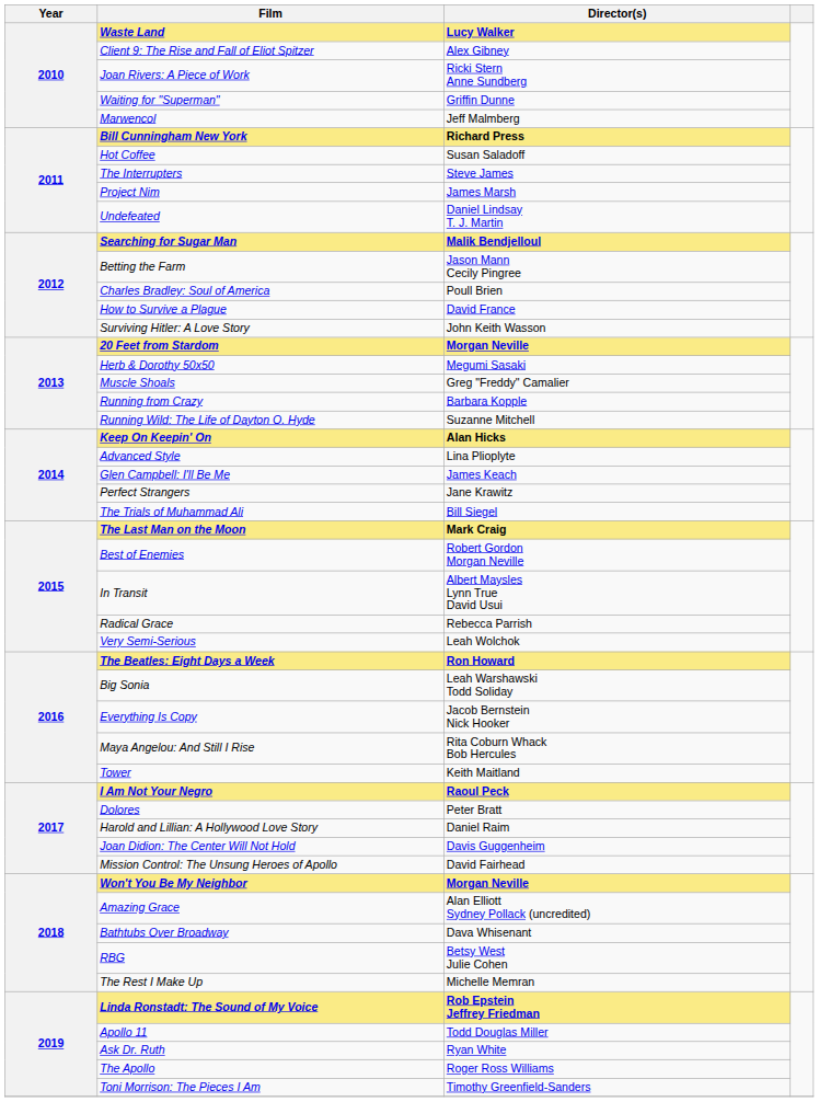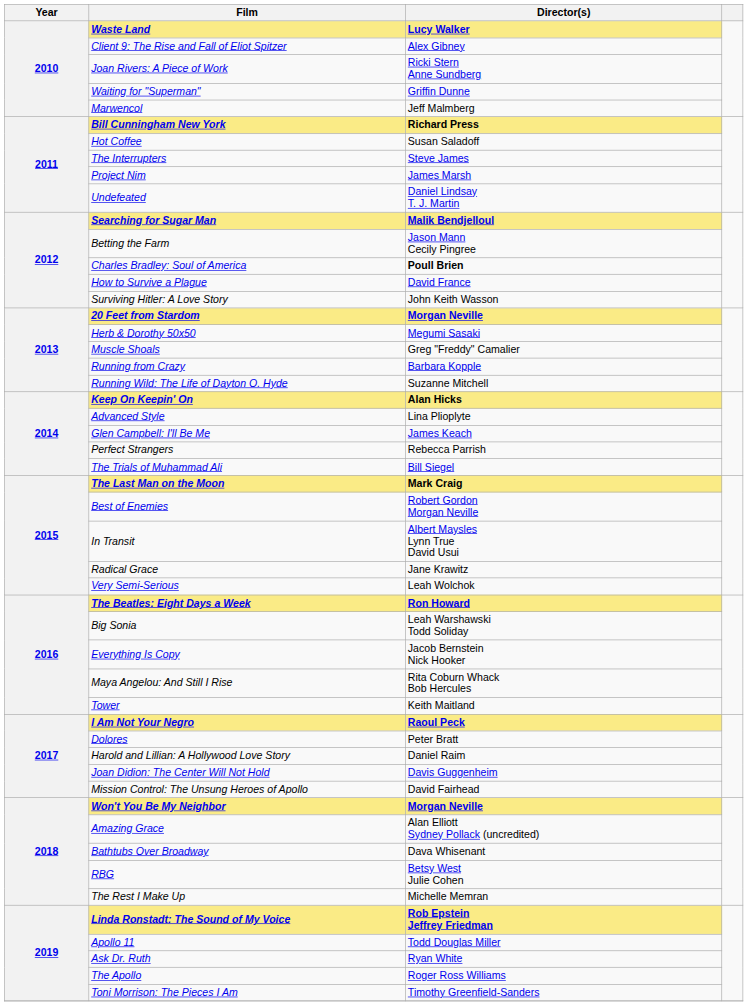Charles Bradley: Soul of America | Director(s): normal -> bold
Perfect Strangers | Director(s): Jane Krawitz -> Rebecca Parrish
Radical Grace | Director(s): Rebecca Parrish -> Jane Krawitz
